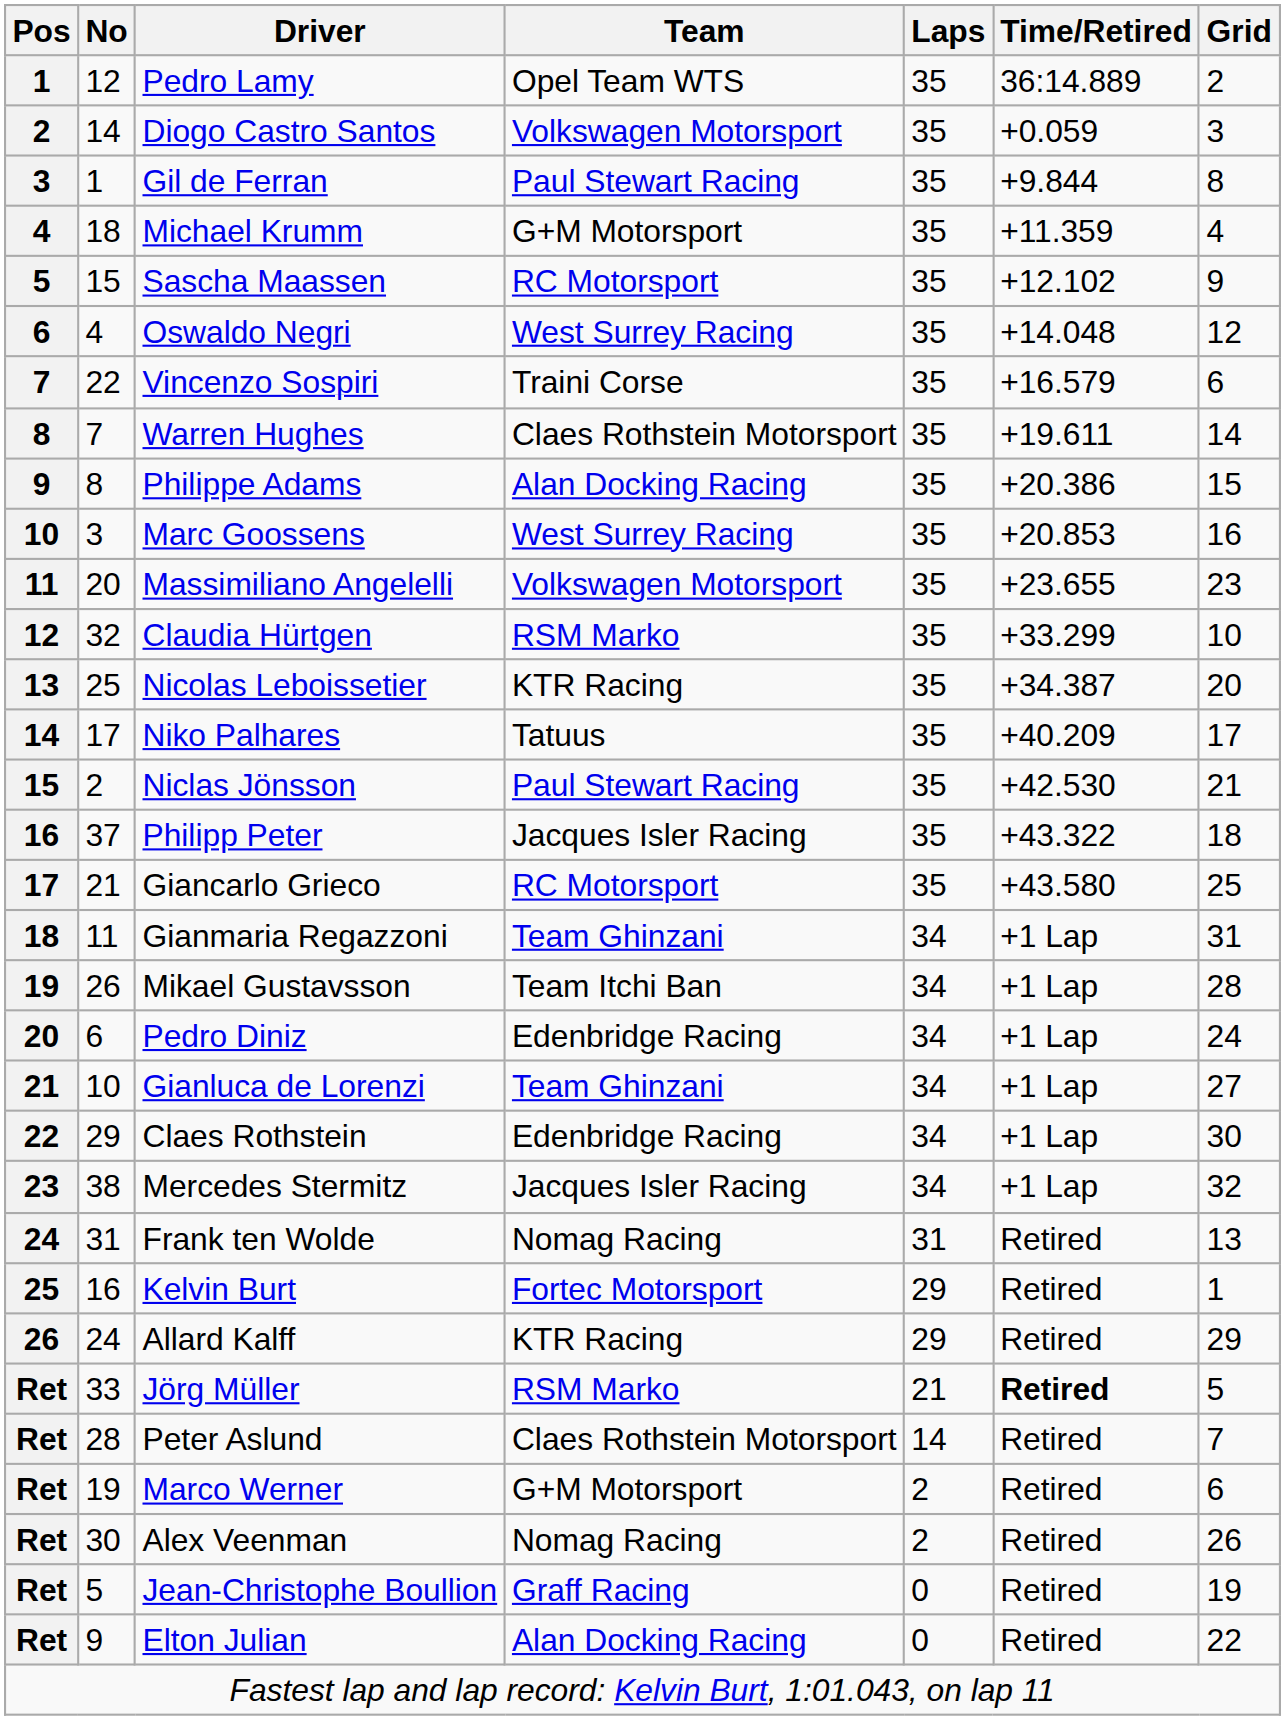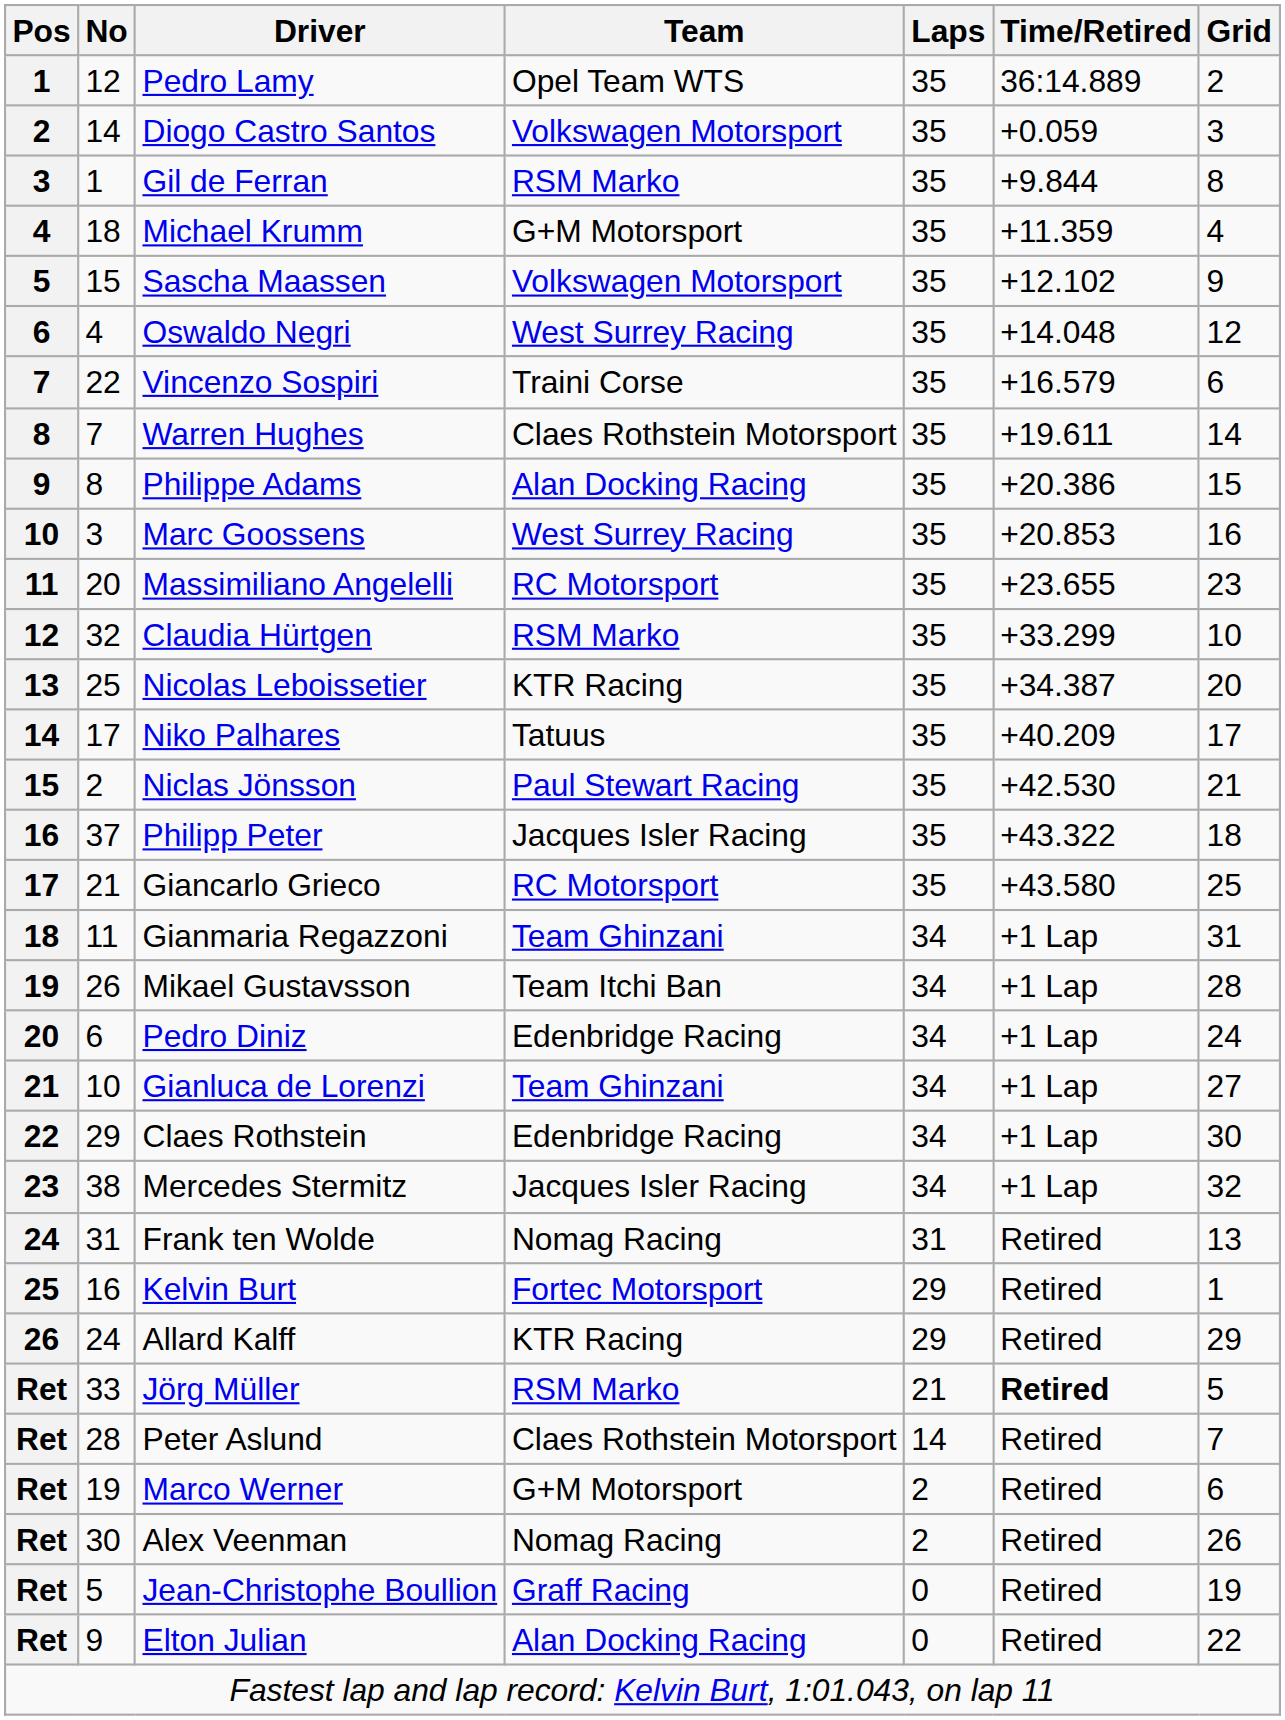Gil de Ferran | Team: Paul Stewart Racing -> RSM Marko
Sascha Maassen | Team: RC Motorsport -> Volkswagen Motorsport
Massimiliano Angelelli | Team: Volkswagen Motorsport -> RC Motorsport
